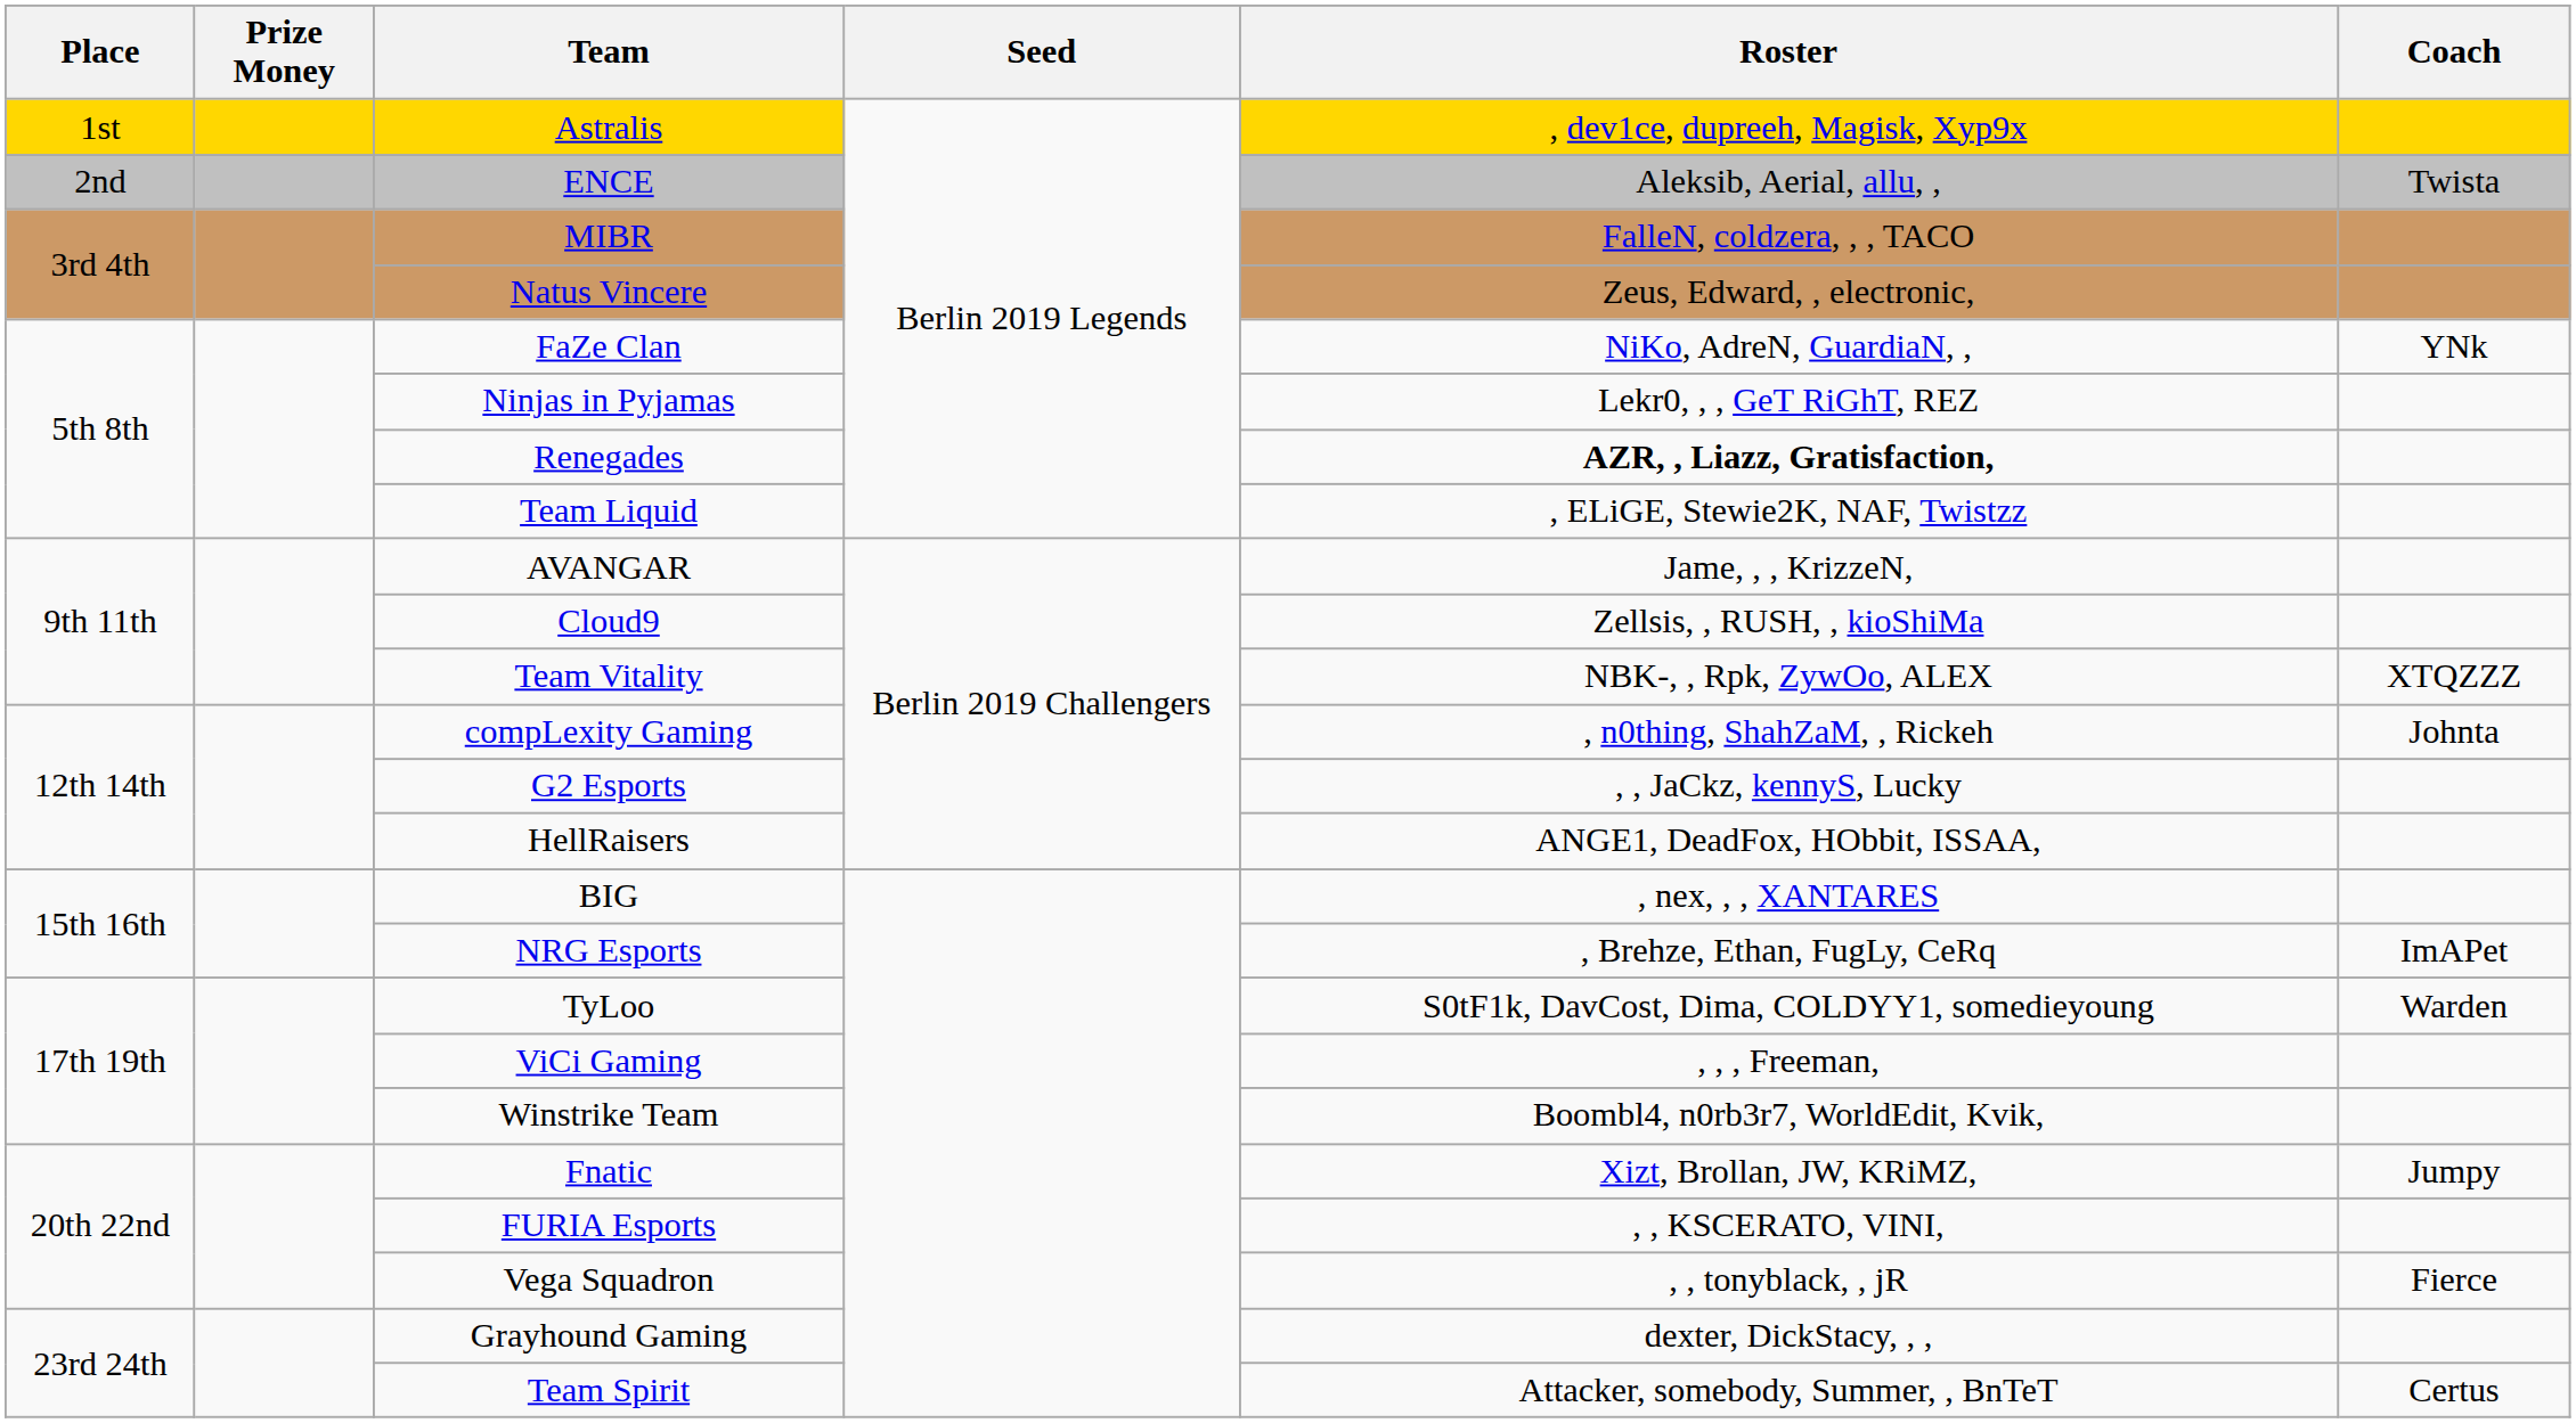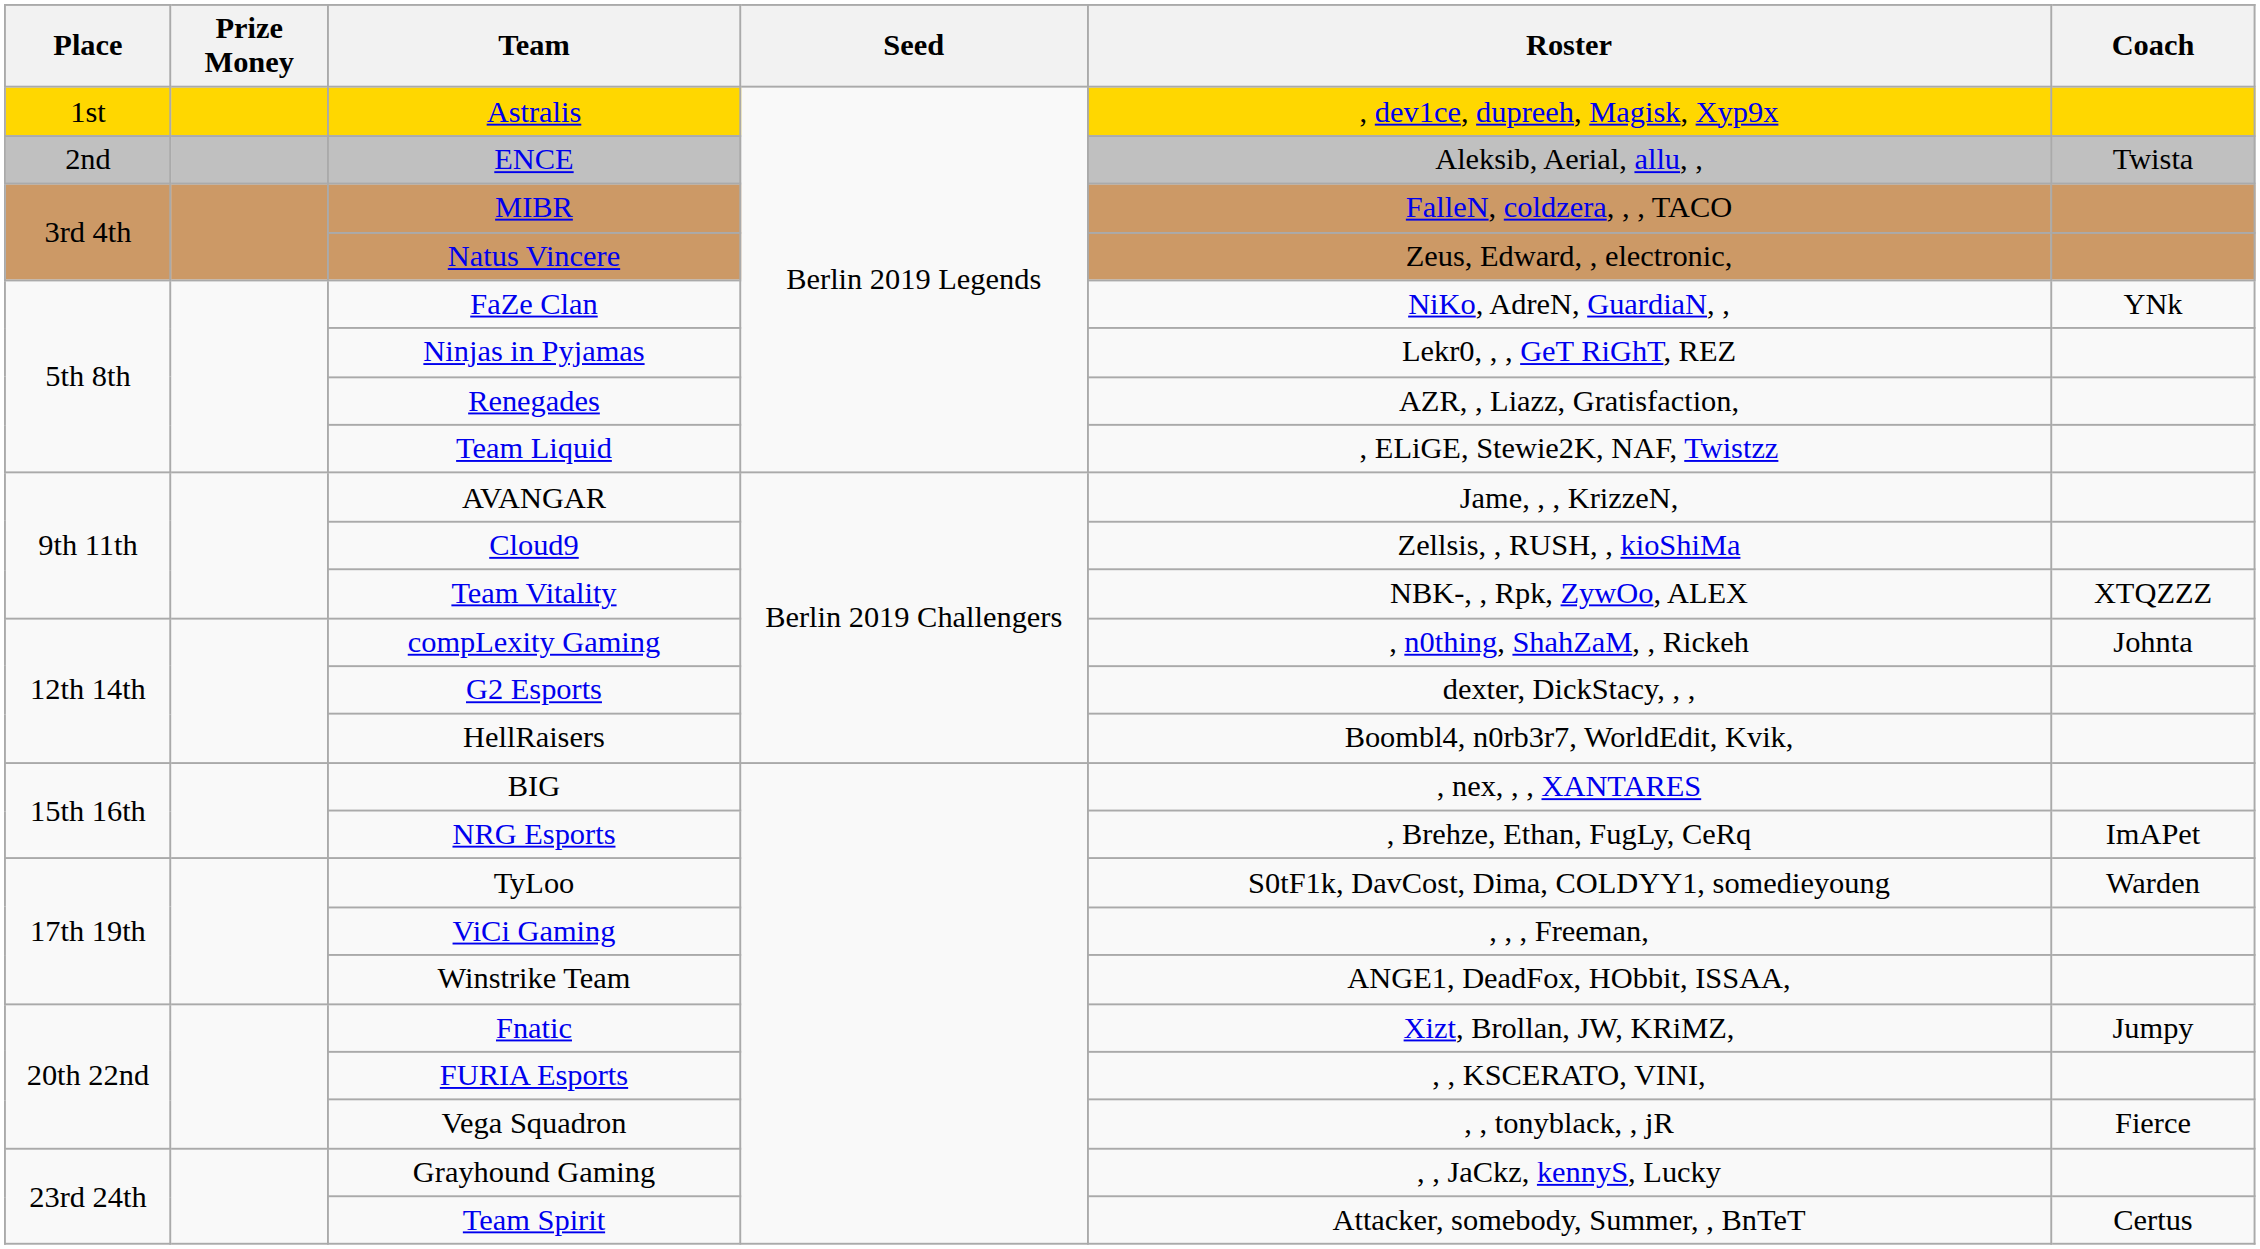Renegades | Roster: bold -> normal
G2 Esports | Roster: , , JaCkz, kennyS, Lucky -> dexter, DickStacy, , ,
HellRaisers | Roster: ANGE1, DeadFox, HObbit, ISSAA, -> Boombl4, n0rb3r7, WorldEdit, Kvik,
Winstrike Team | Roster: Boombl4, n0rb3r7, WorldEdit, Kvik, -> ANGE1, DeadFox, HObbit, ISSAA,
Grayhound Gaming | Roster: dexter, DickStacy, , , -> , , JaCkz, kennyS, Lucky
